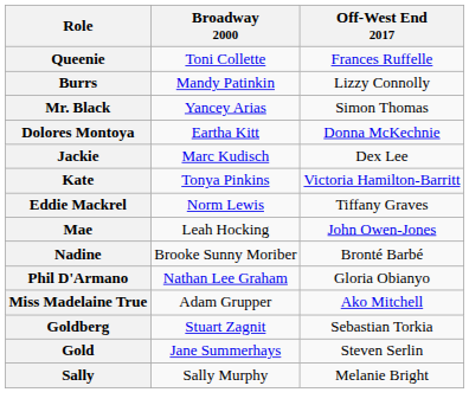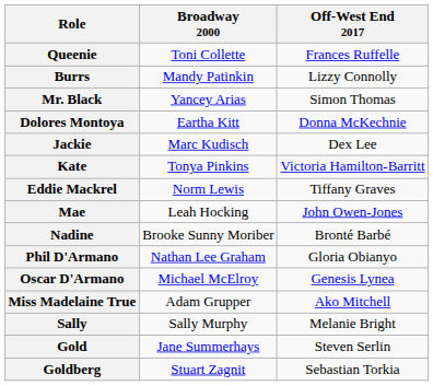+ row: Oscar D'Armano | Michael McElroy | Genesis Lynea
rows swapped: Sally <-> Goldberg
